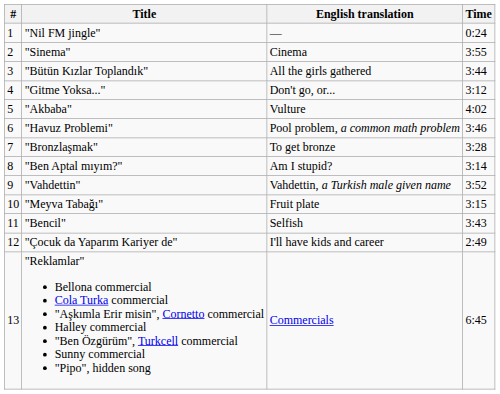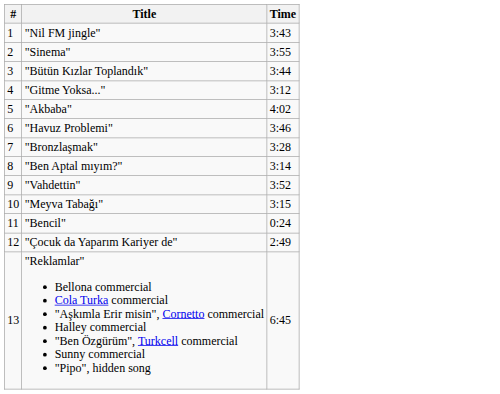- column: English translation | — | Cinema | All the girls gathered | Don't go, or... | Vulture | Pool problem, a common math problem | To get bronze | Am I stupid? | Vahdettin, a Turkish male given name | Fruit plate | Selfish | I'll have kids and career | Commercials
"Nil FM jingle" | Time: 0:24 -> 3:43
"Bencil" | Time: 3:43 -> 0:24
